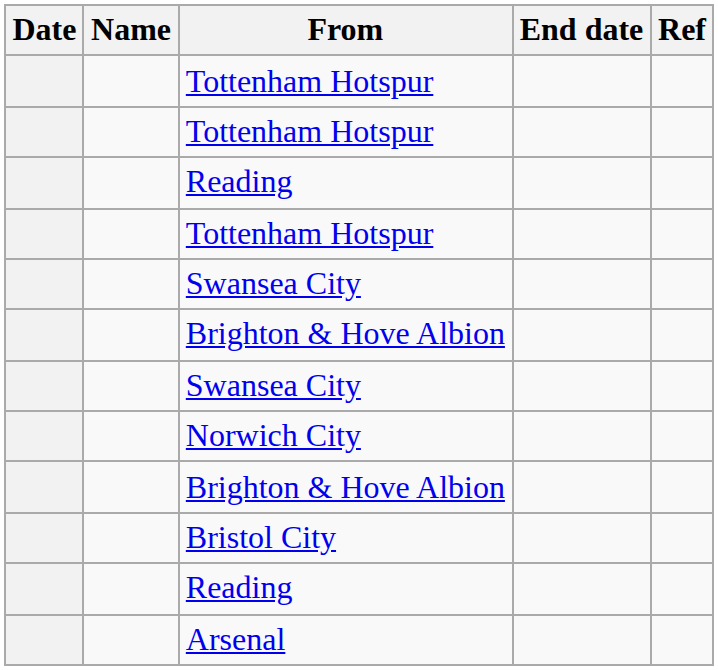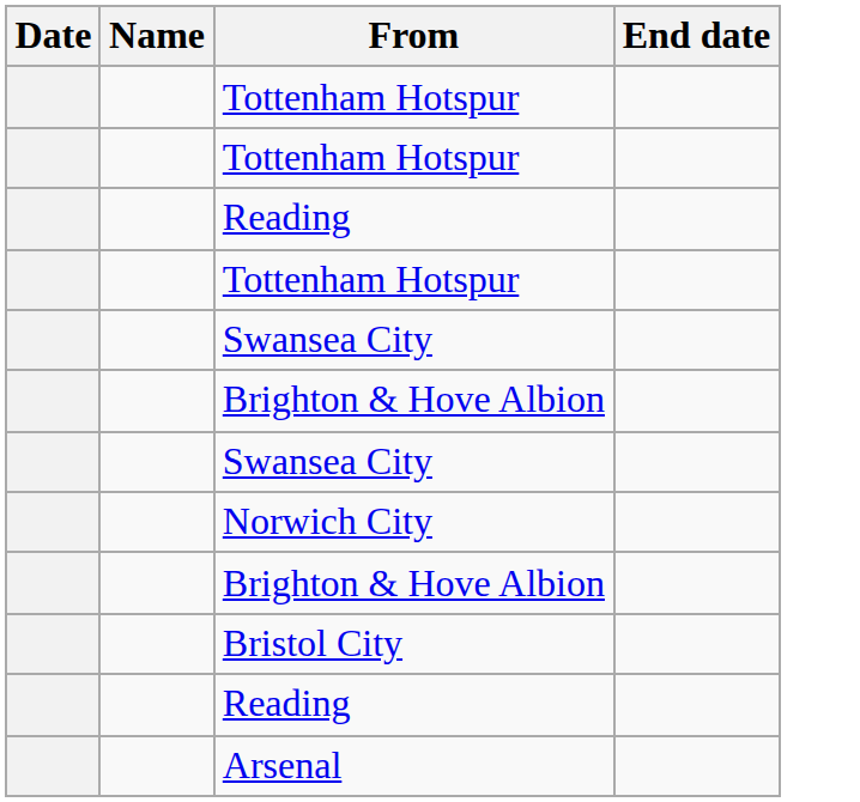- column: Ref
